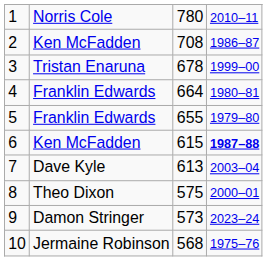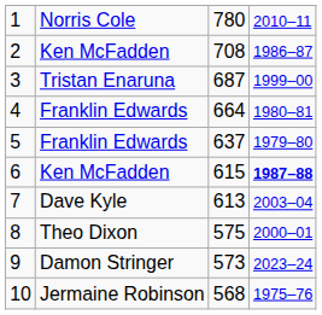3 | column 3: 678 -> 687
5 | column 3: 655 -> 637
